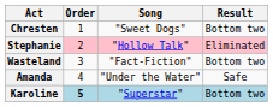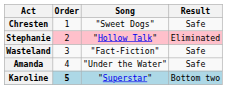Chresten | Result: Bottom two -> Safe
Wasteland | Result: Bottom two -> Safe
